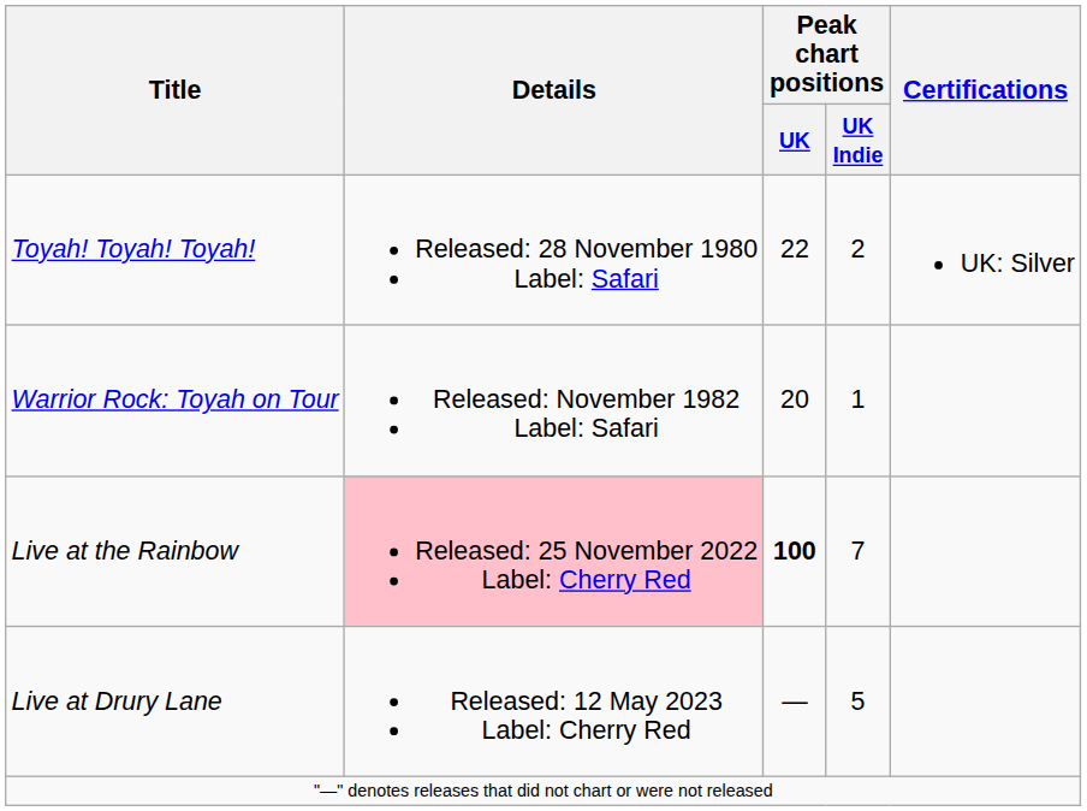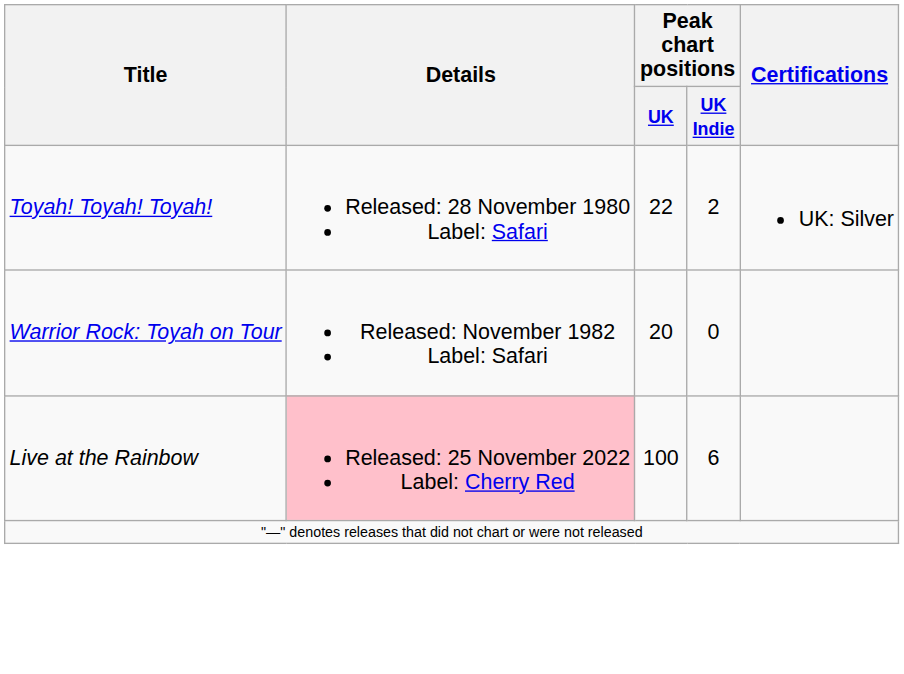Warrior Rock: Toyah on Tour | Peak chart positions / UK Indie: 1 -> 0
Live at the Rainbow | Peak chart positions / UK: bold -> normal
Live at the Rainbow | Peak chart positions / UK Indie: 7 -> 6
- row: Live at Drury Lane | Released: 12 May 2023 Label: Cherry Red | — | 5
